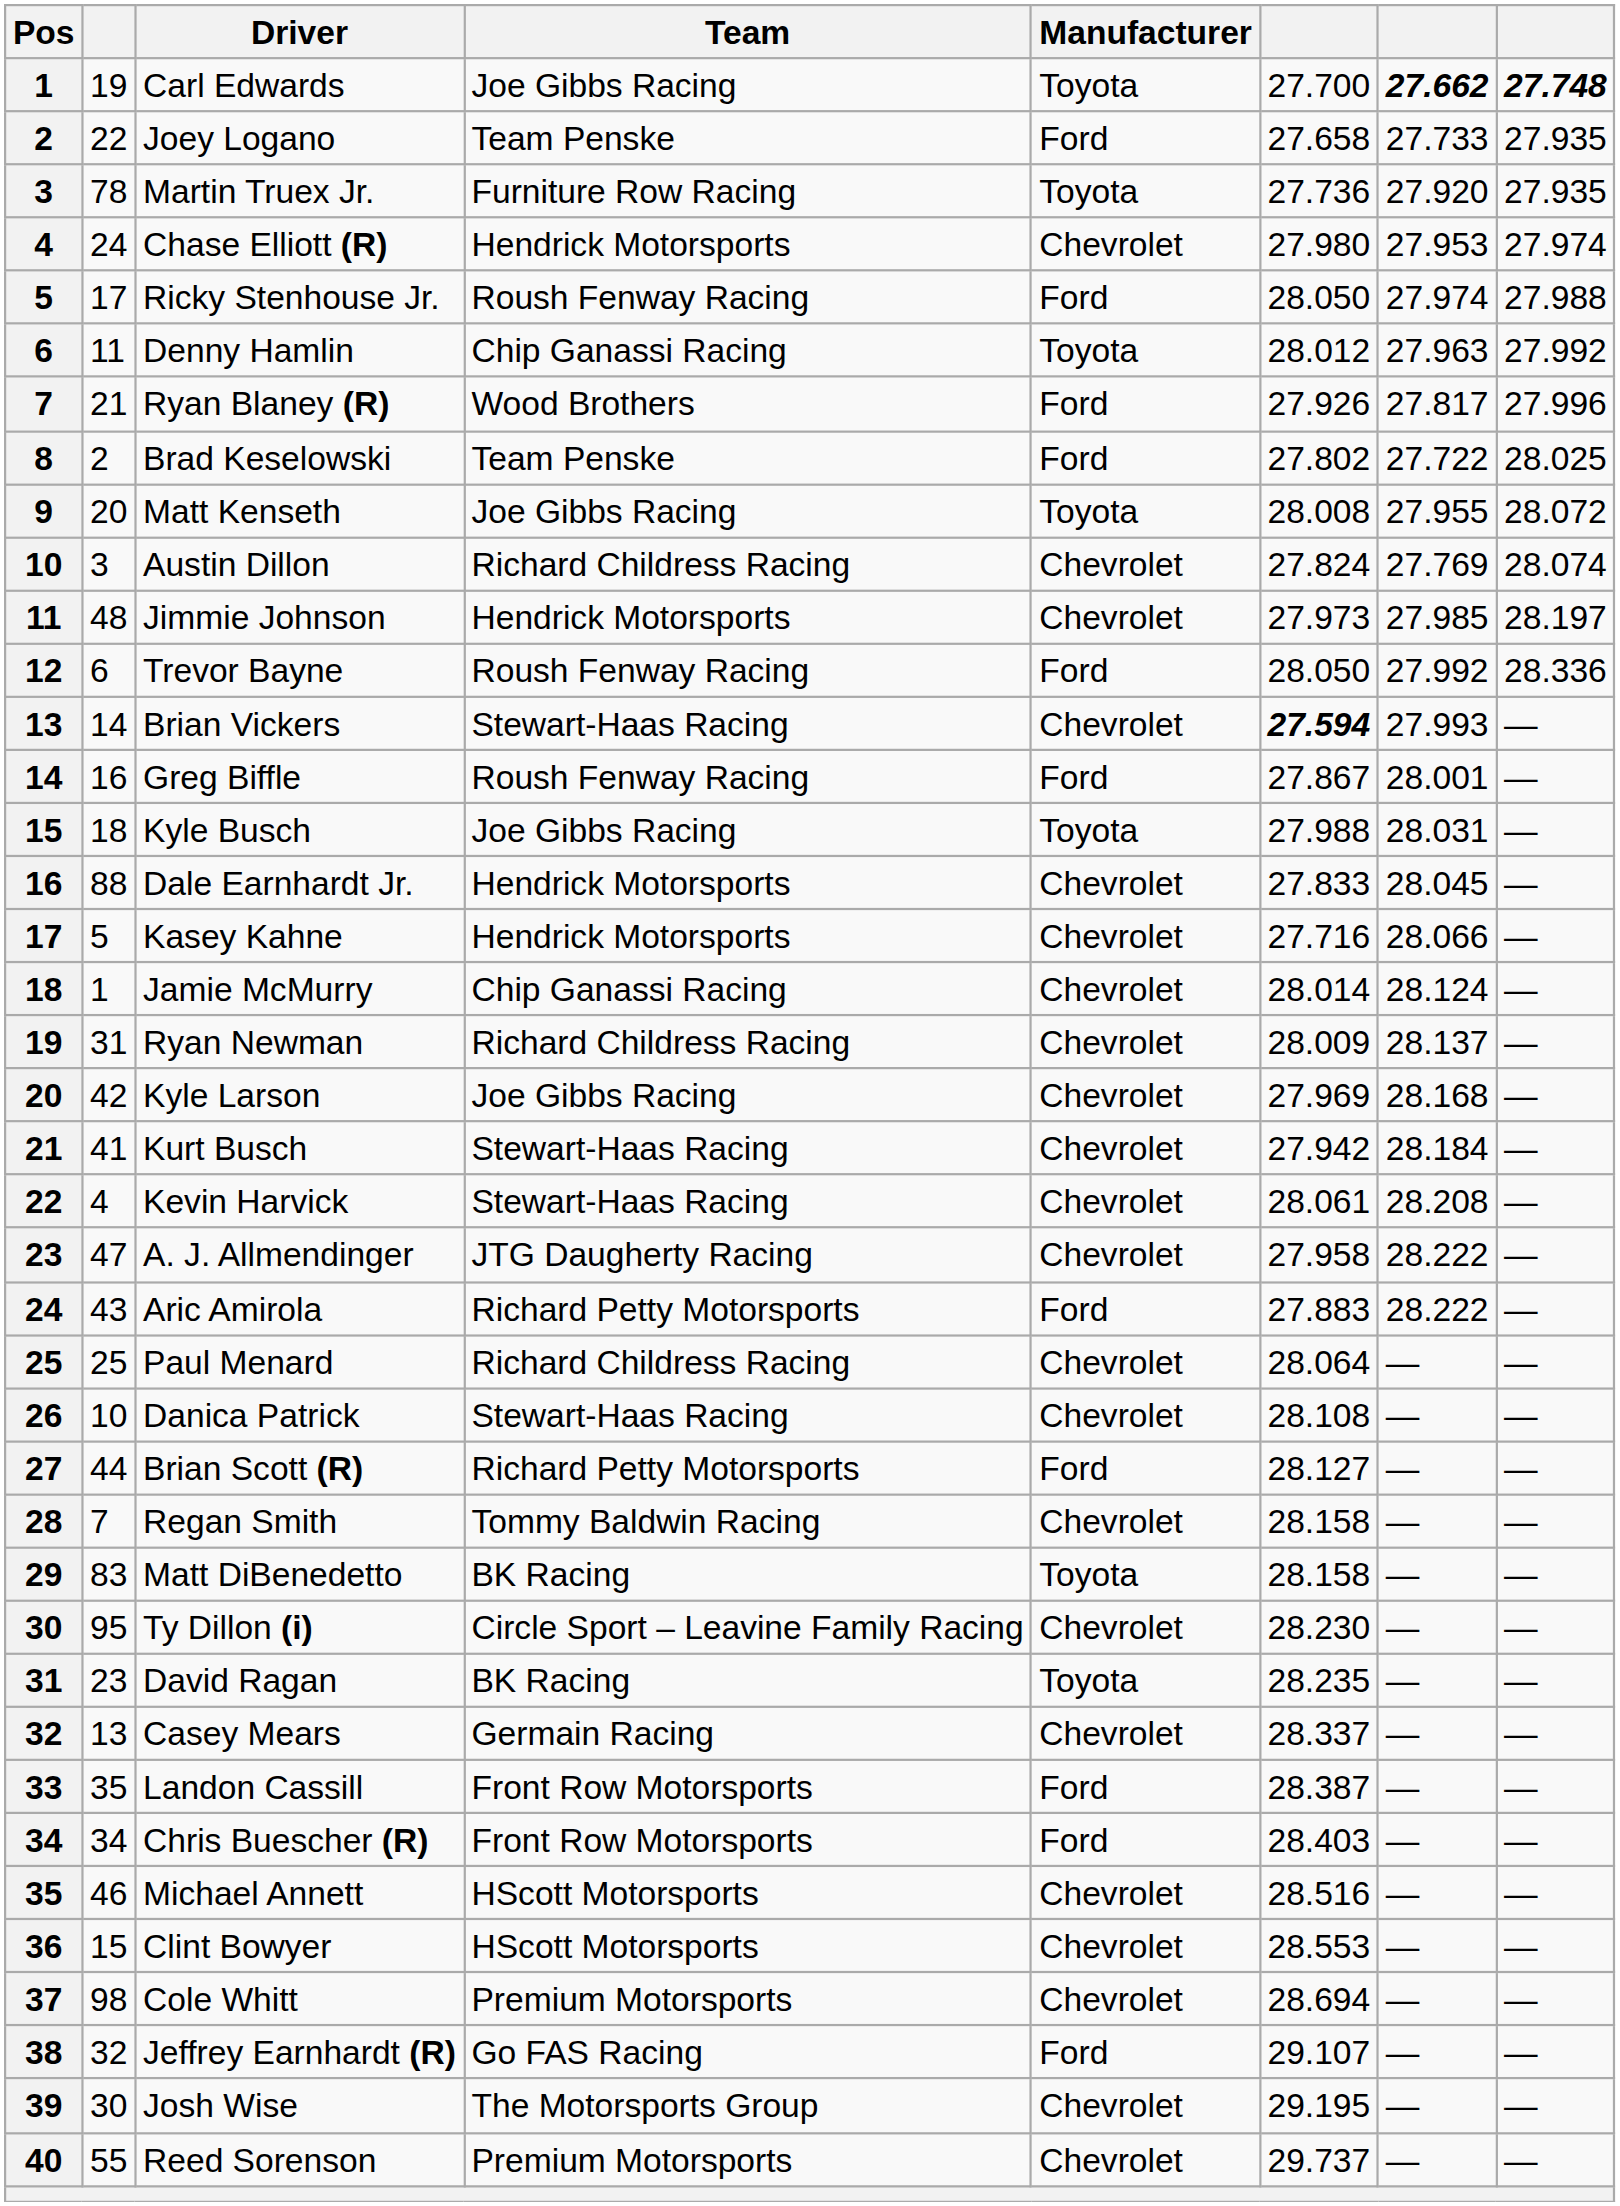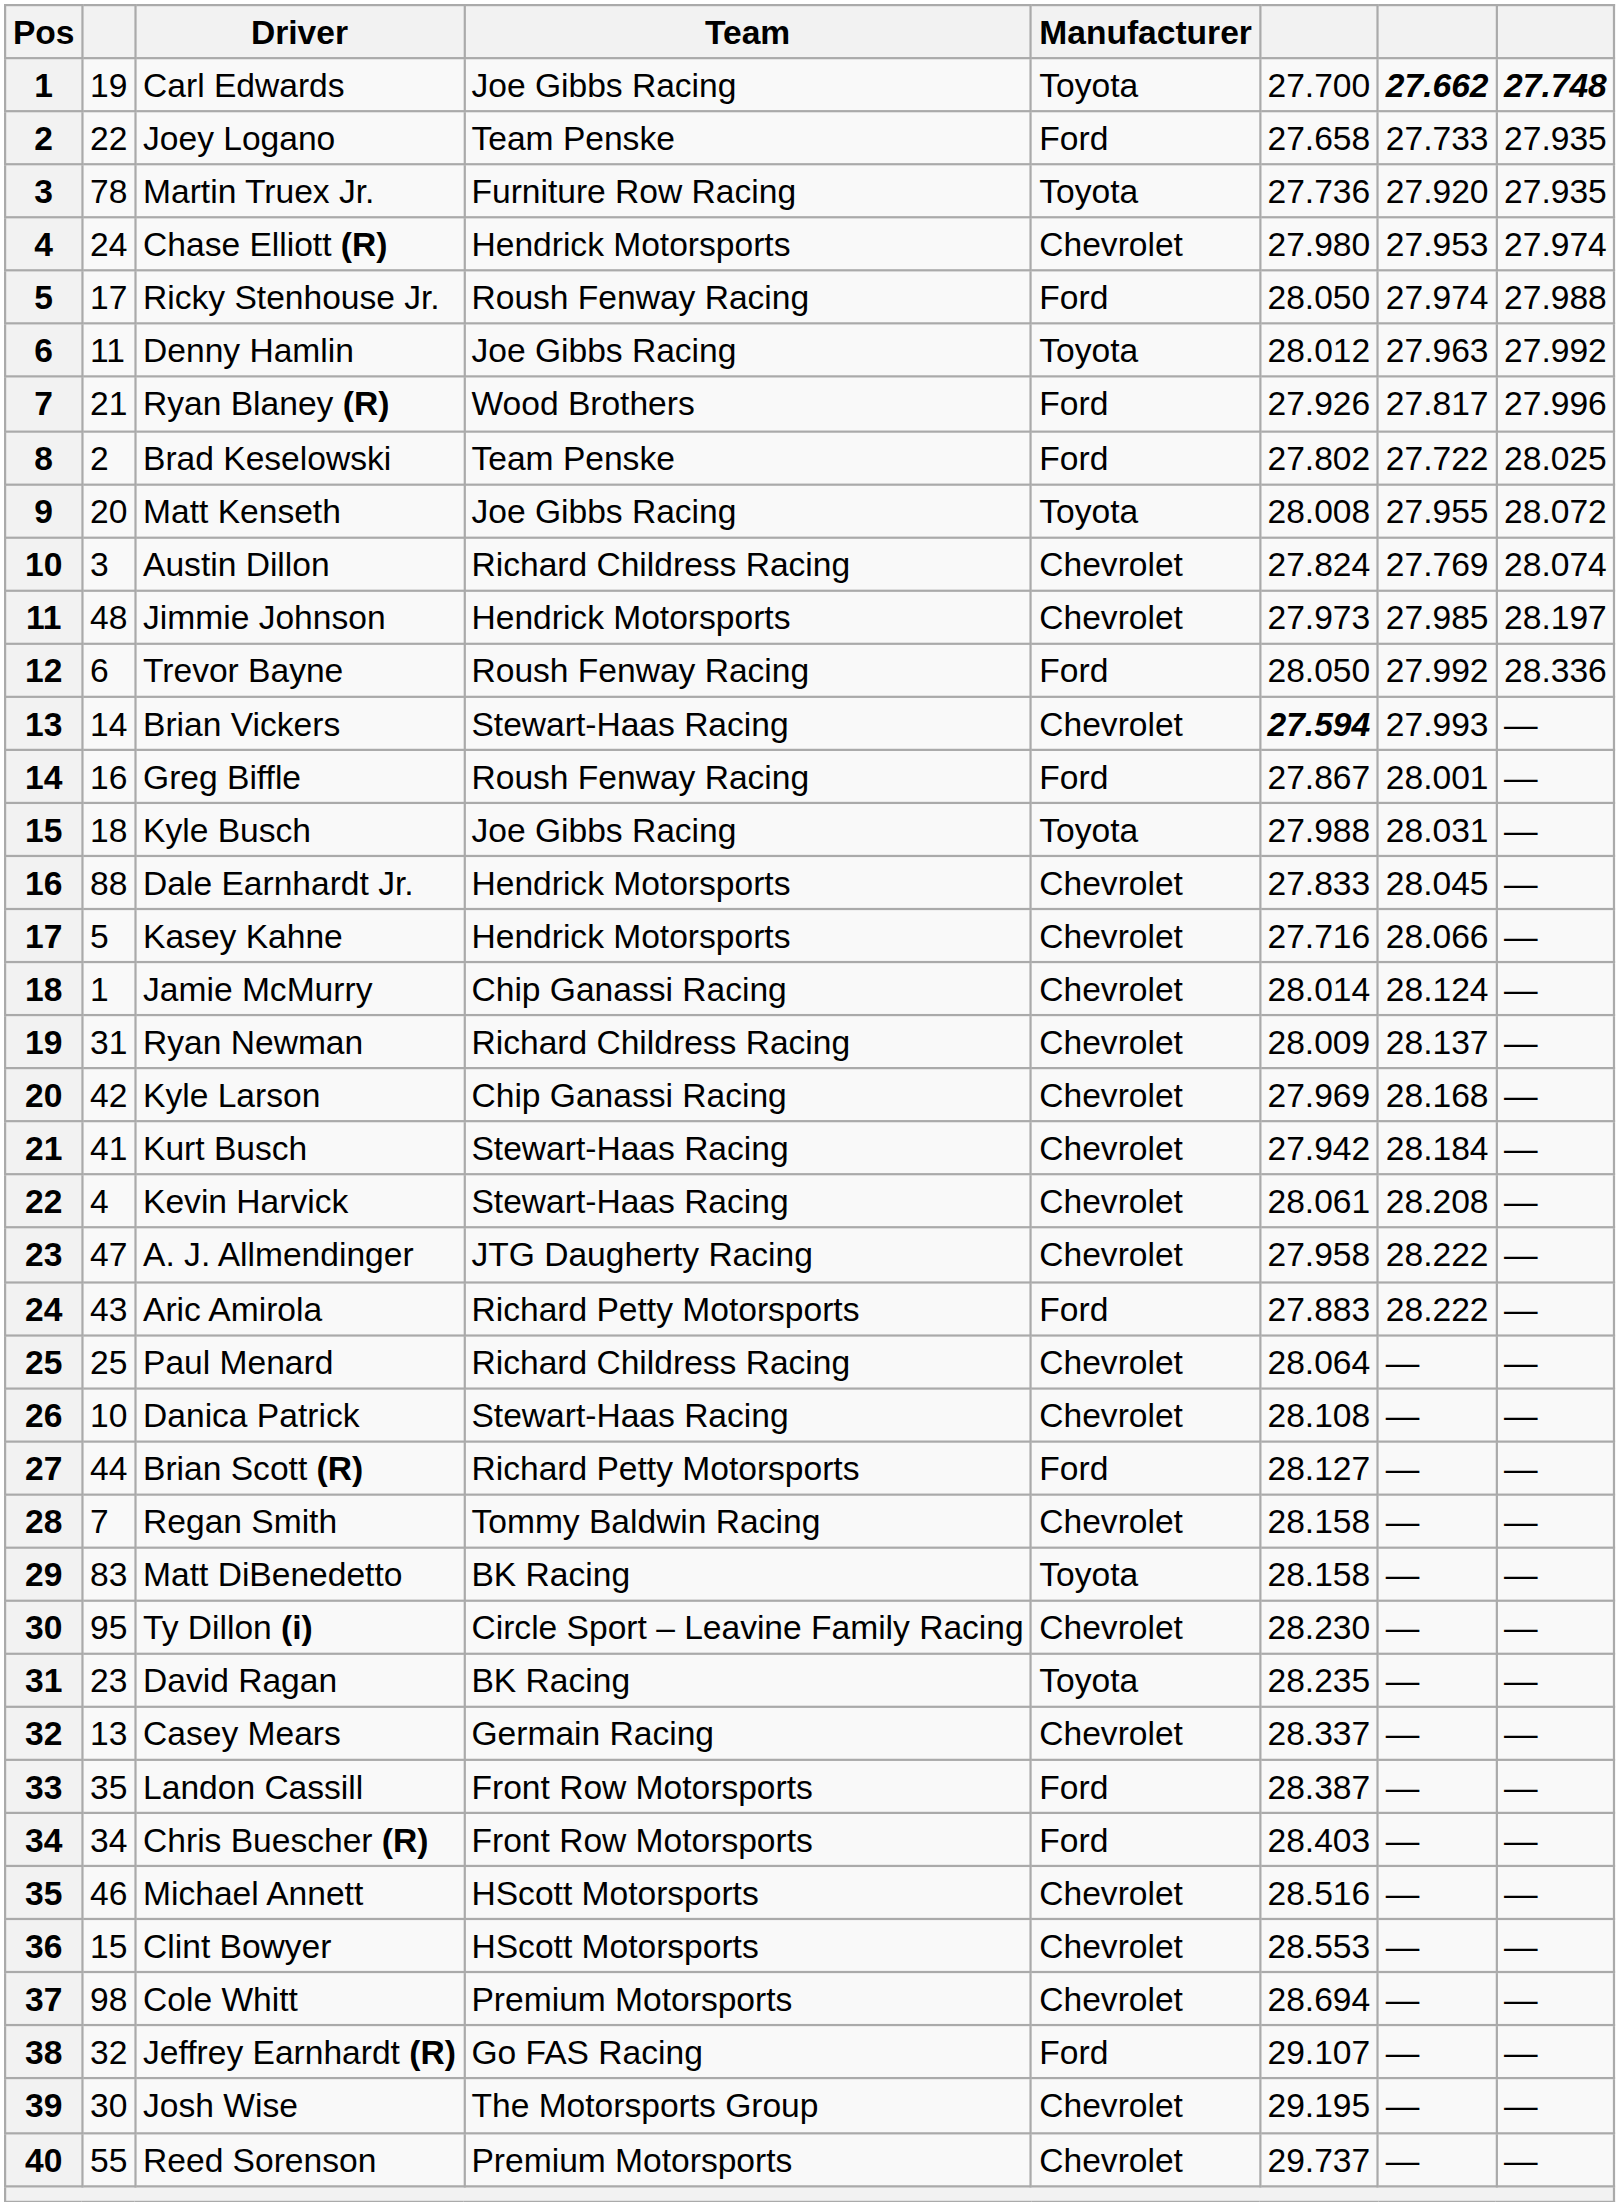Denny Hamlin | Team: Chip Ganassi Racing -> Joe Gibbs Racing
Kyle Larson | Team: Joe Gibbs Racing -> Chip Ganassi Racing
